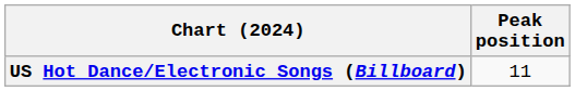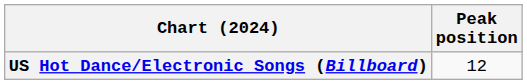US Hot Dance/Electronic Songs (Billboard) | Peak position: 11 -> 12
